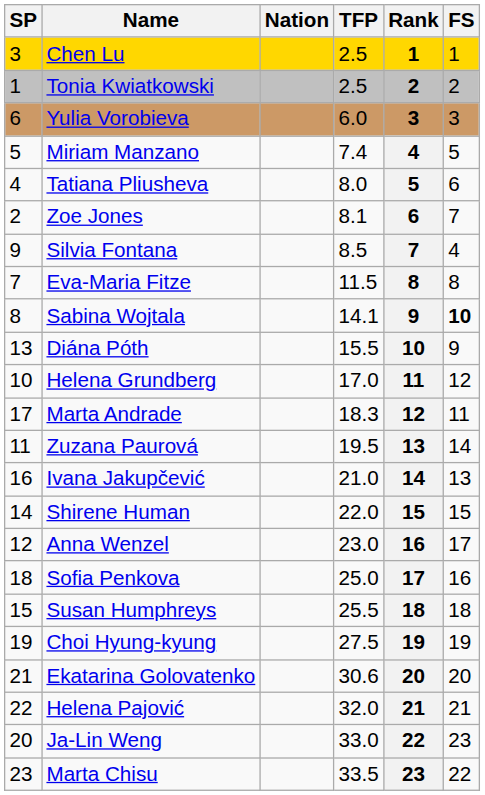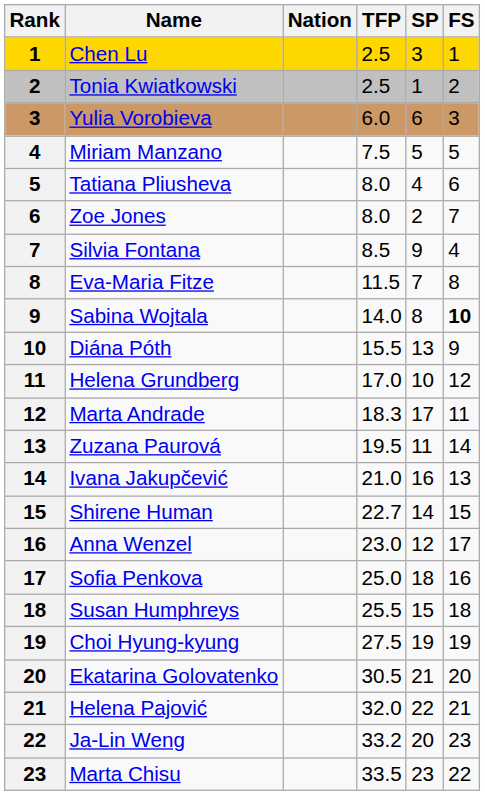columns swapped: Rank <-> SP
Miriam Manzano | TFP: 7.4 -> 7.5
Zoe Jones | TFP: 8.1 -> 8.0
Sabina Wojtala | TFP: 14.1 -> 14.0
Shirene Human | TFP: 22.0 -> 22.7
Ekatarina Golovatenko | TFP: 30.6 -> 30.5
Ja-Lin Weng | TFP: 33.0 -> 33.2
